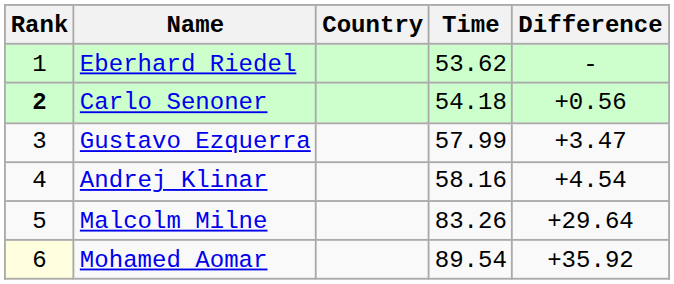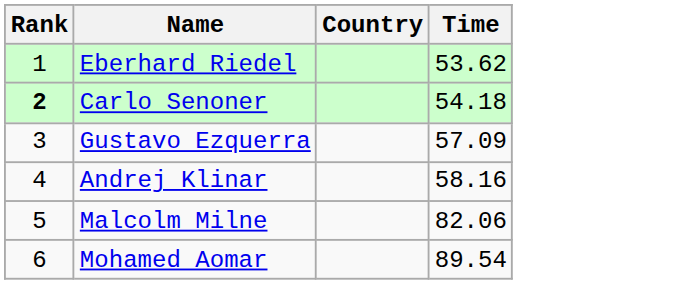- column: Difference | - | +0.56 | +3.47 | +4.54 | +29.64 | +35.92
Gustavo Ezquerra | Time: 57.99 -> 57.09
Malcolm Milne | Time: 83.26 -> 82.06
Mohamed Aomar | Rank: lightyellow background -> no background
